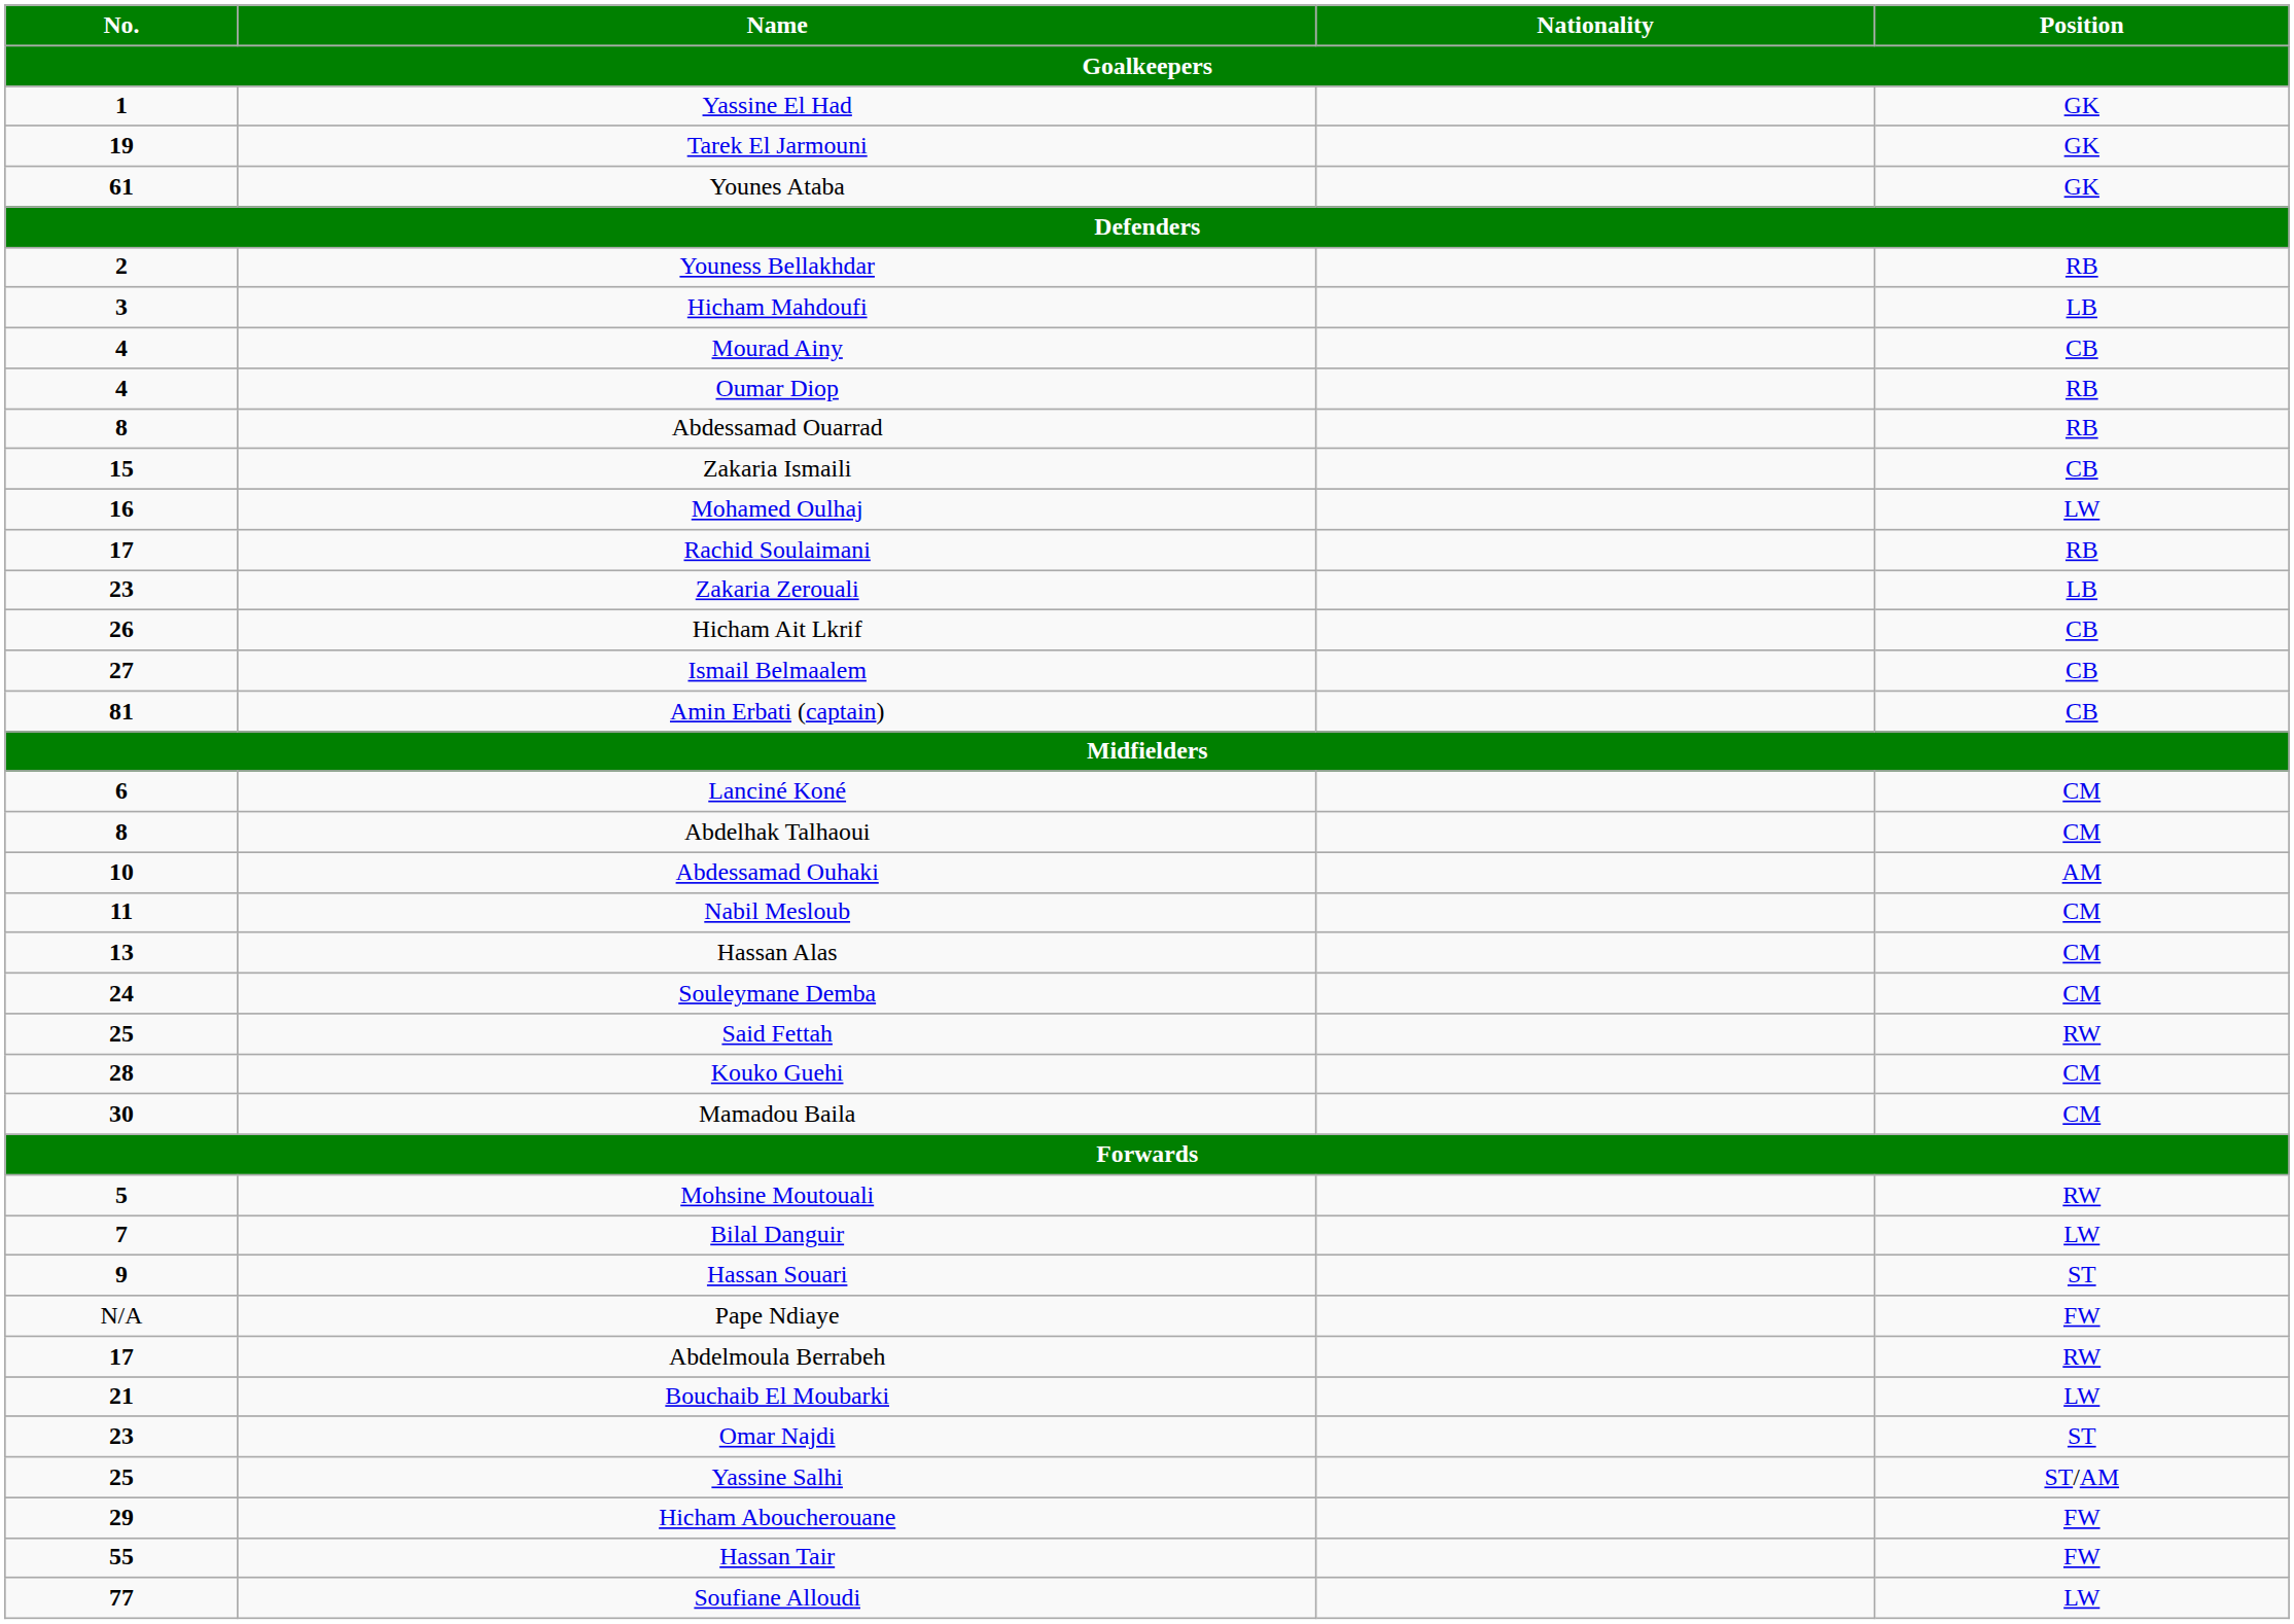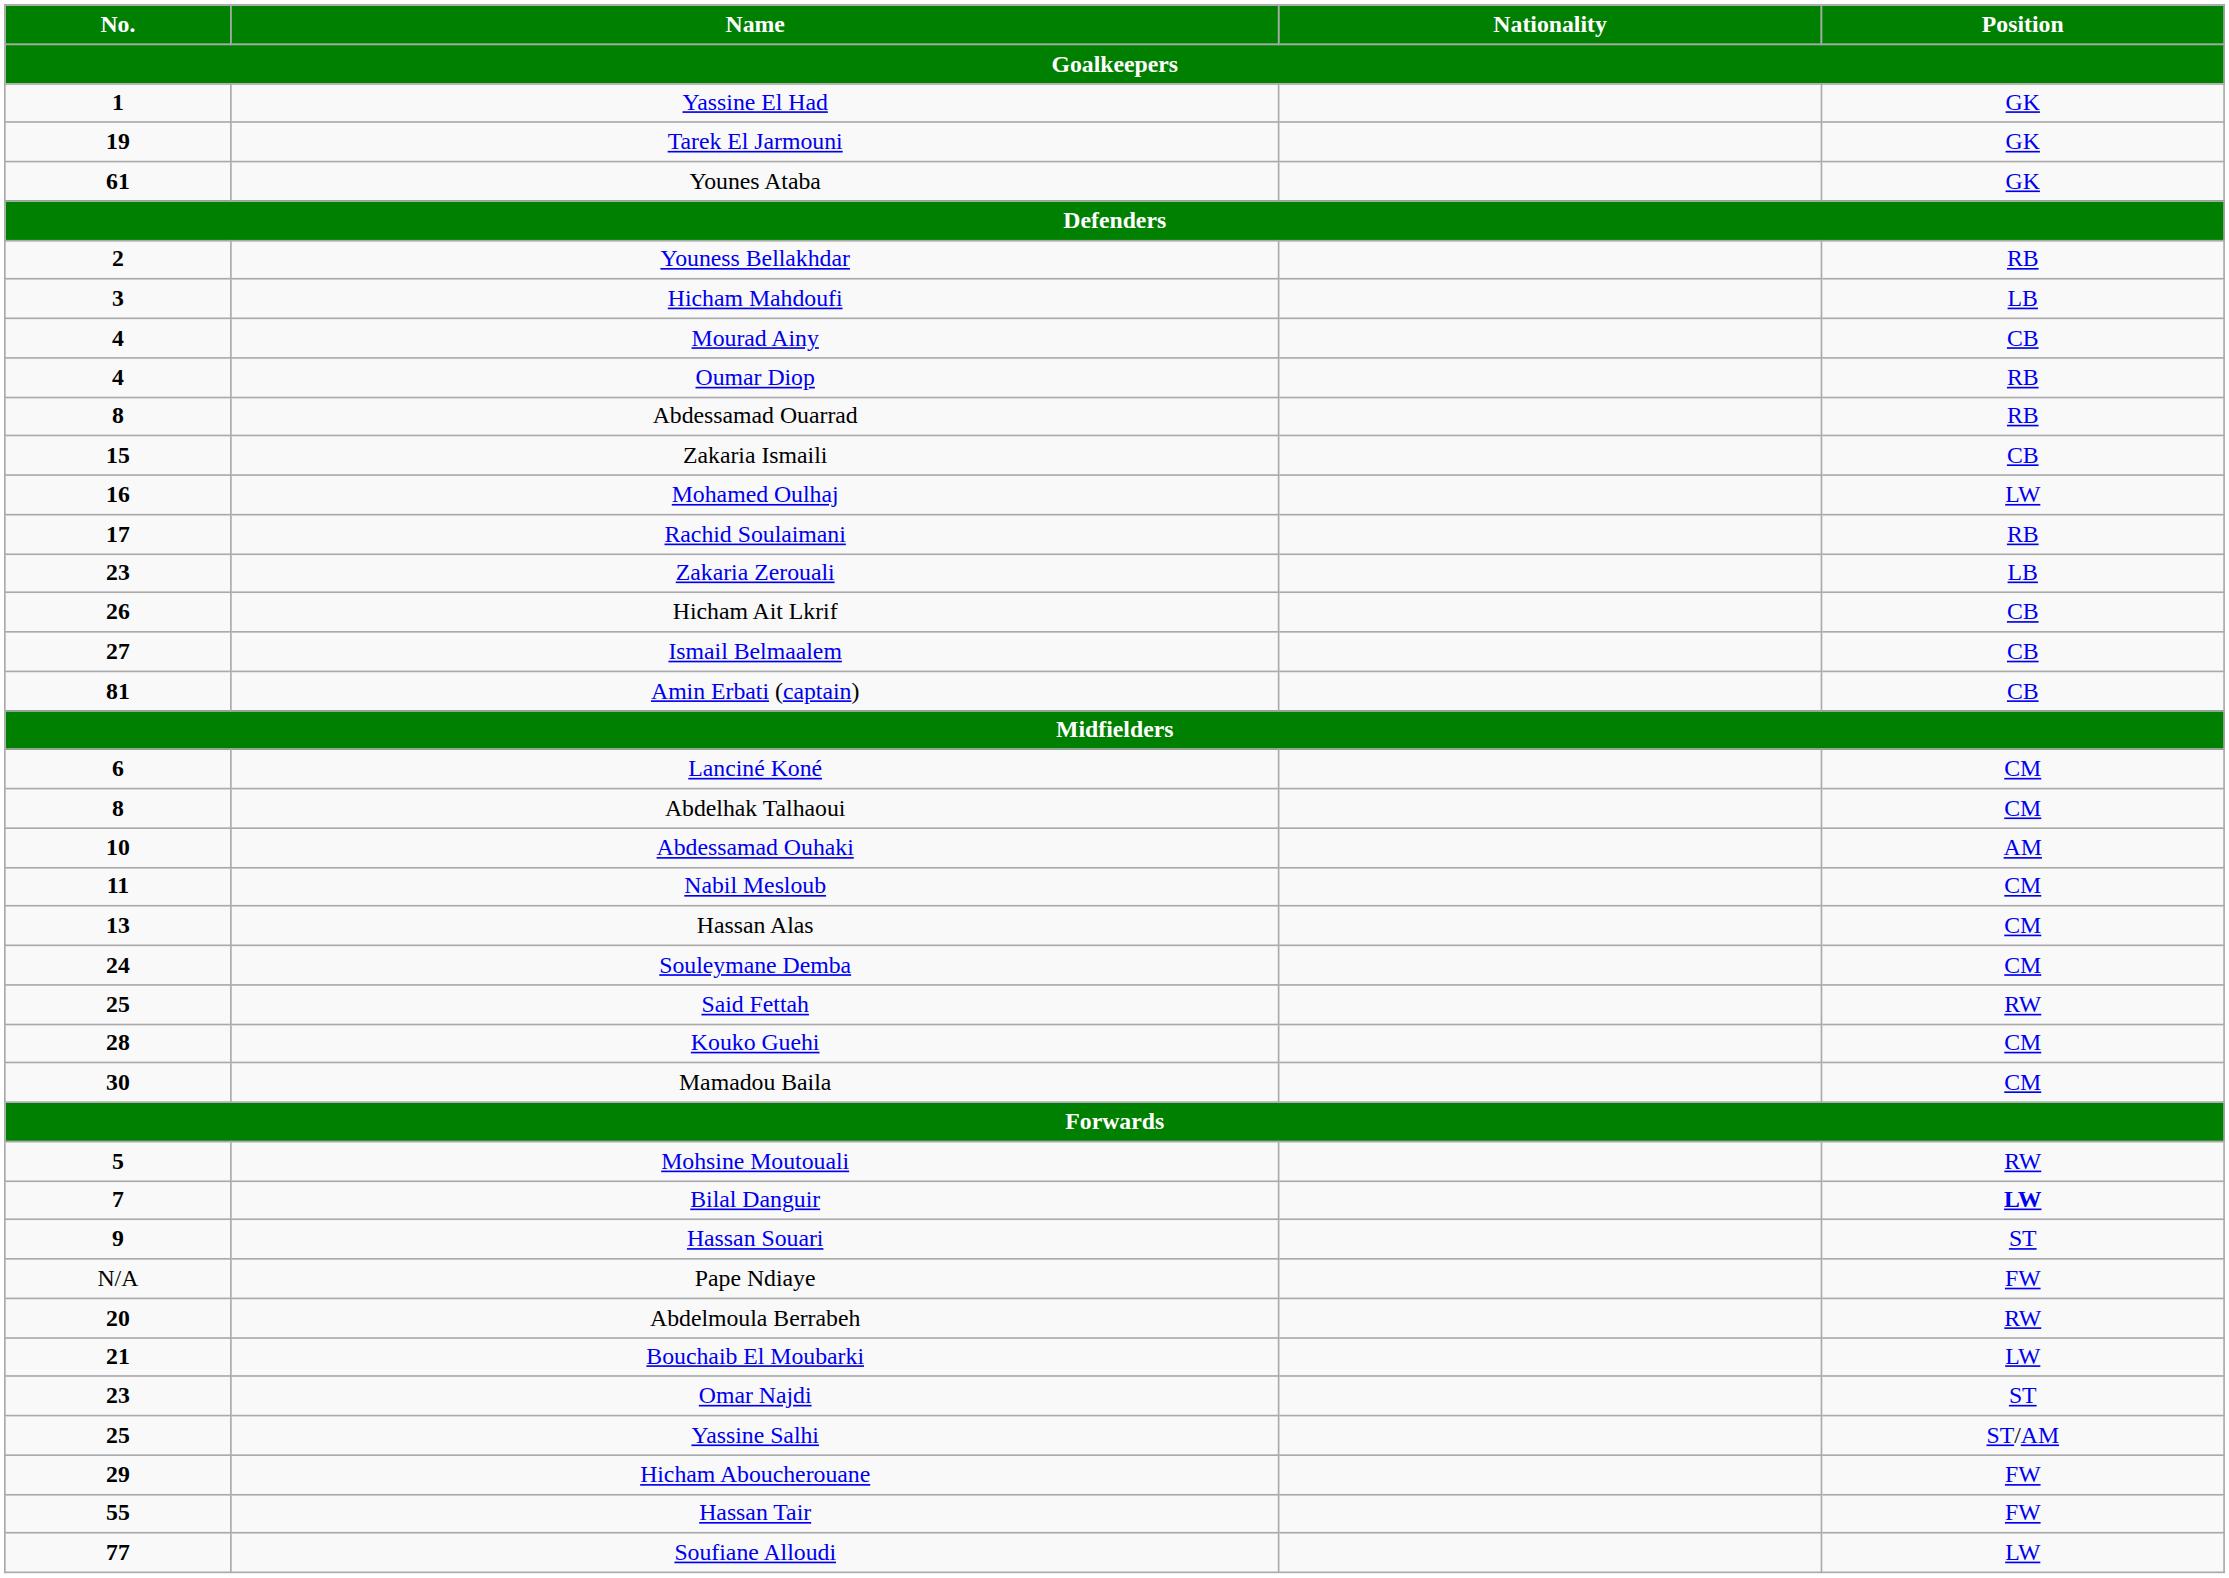Bilal Danguir | Position: normal -> bold
Abdelmoula Berrabeh | No.: 17 -> 20
